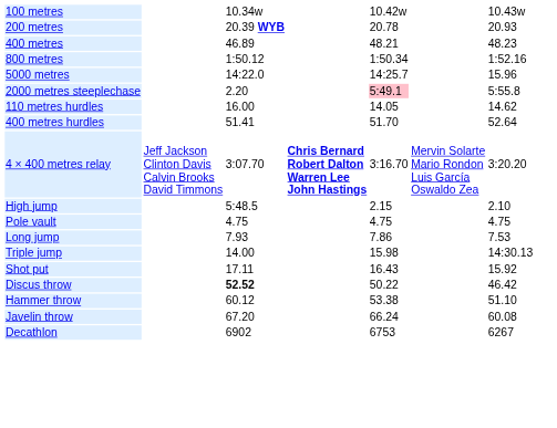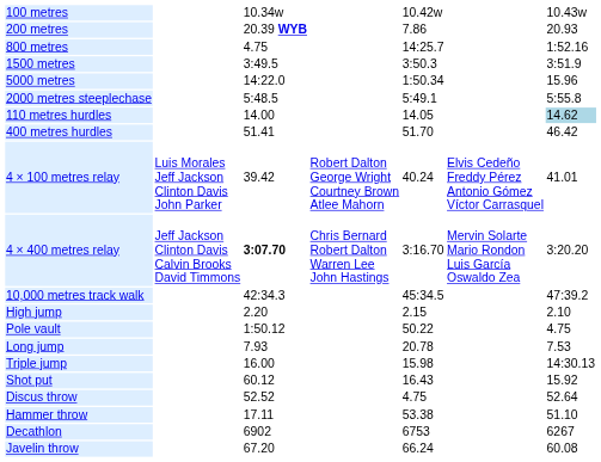200 metres | column 5: 20.78 -> 7.86
- row: 400 metres | 46.89 | 48.21 | 48.23
800 metres | column 3: 1:50.12 -> 4.75
800 metres | column 5: 1:50.34 -> 14:25.7
+ row: 1500 metres | 3:49.5 | 3:50.3 | 3:51.9
5000 metres | column 5: 14:25.7 -> 1:50.34
2000 metres steeplechase | column 3: 2.20 -> 5:48.5
2000 metres steeplechase | column 5: pink background -> no background
110 metres hurdles | column 3: 16.00 -> 14.00
110 metres hurdles | column 7: no background -> lightblue background
400 metres hurdles | column 7: 52.64 -> 46.42
+ row: 4 × 100 metres relay | Luis Morales Jeff Jackson Clinton Davis John Parker | 39.42 | Robert Dalton George Wright Courtney Brown Atlee Mahorn | 40.24 | Elvis Cedeño Freddy Pérez Antonio Gómez Víctor Carrasquel | 41.01
4 × 400 metres relay | column 3: normal -> bold
4 × 400 metres relay | column 4: bold -> normal
+ row: 10,000 metres track walk | 42:34.3 | 45:34.5 | 47:39.2
High jump | column 3: 5:48.5 -> 2.20
Pole vault | column 3: 4.75 -> 1:50.12
Pole vault | column 5: 4.75 -> 50.22
Long jump | column 5: 7.86 -> 20.78
Triple jump | column 3: 14.00 -> 16.00
Shot put | column 3: 17.11 -> 60.12
Discus throw | column 3: bold -> normal
Discus throw | column 5: 50.22 -> 4.75
Discus throw | column 7: 46.42 -> 52.64
Hammer throw | column 3: 60.12 -> 17.11
rows swapped: Javelin throw <-> Decathlon
